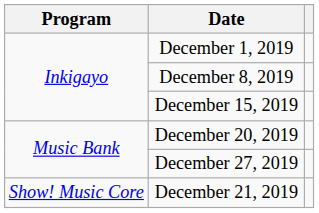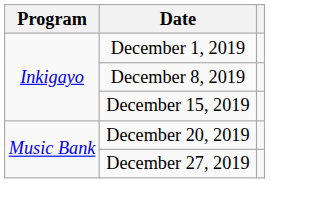- row: Show! Music Core | December 21, 2019
